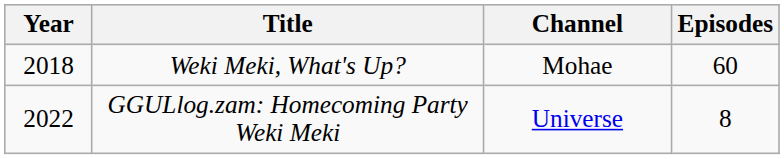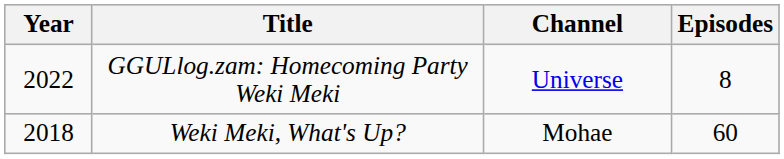rows swapped: Weki Meki, What's Up? <-> GGULlog.zam: Homecoming Party Weki Meki
